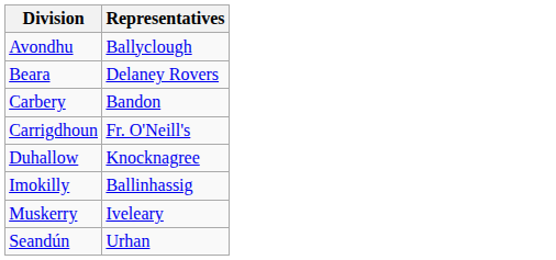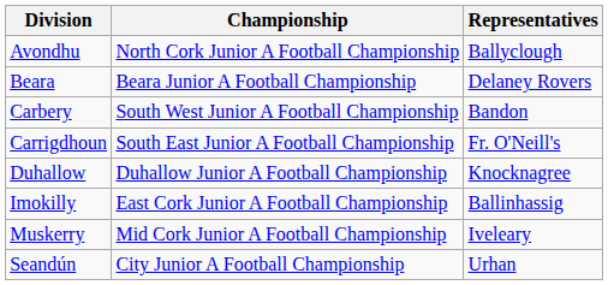+ column: Championship | North Cork Junior A Football Championship | Beara Junior A Football Championship | South West Junior A Football Championship | South East Junior A Football Championship | Duhallow Junior A Football Championship | East Cork Junior A Football Championship | Mid Cork Junior A Football Championship | City Junior A Football Championship
